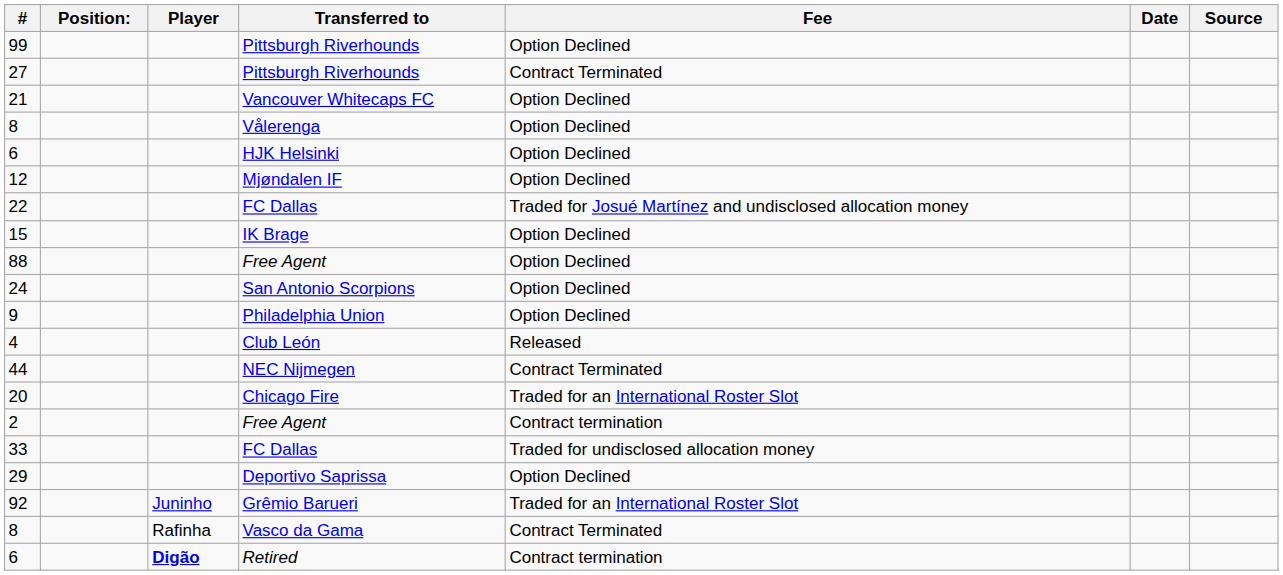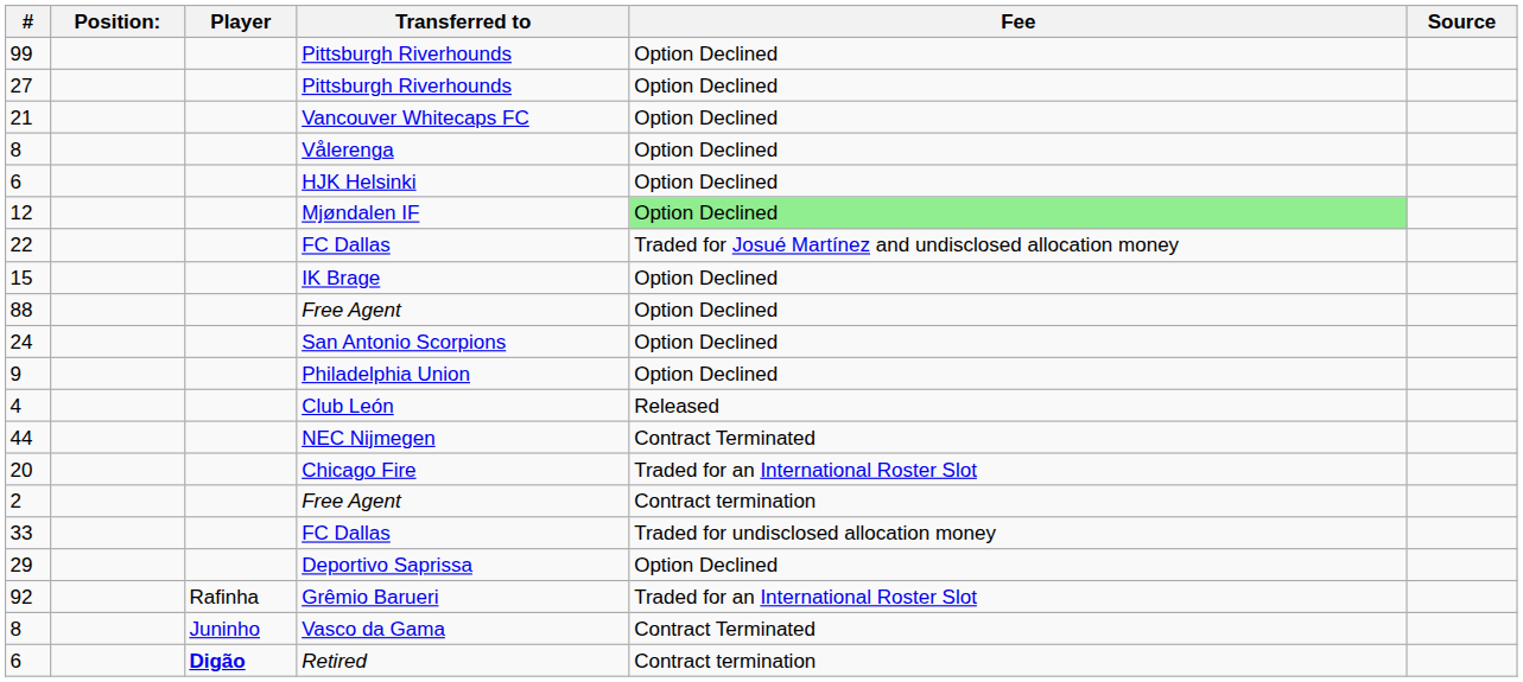- column: Date
27 | Fee: Contract Terminated -> Option Declined
12 | Fee: no background -> lightgreen background
92 | Player: Juninho -> Rafinha
8 / Vasco da Gama | Player: Rafinha -> Juninho
